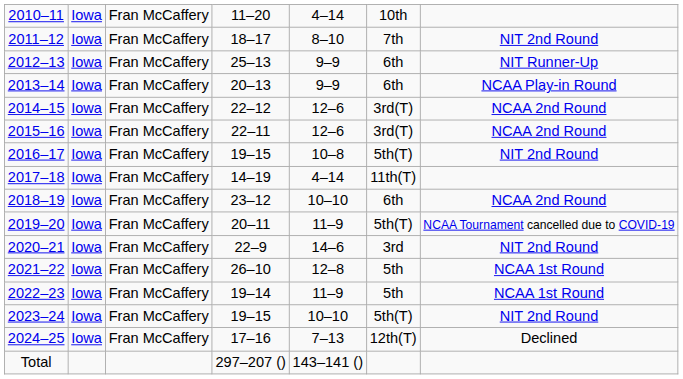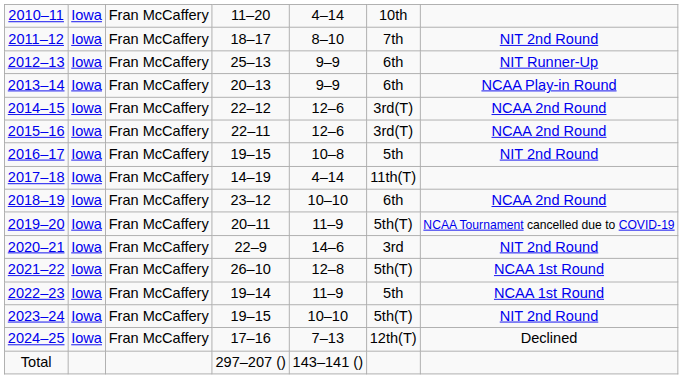2016–17 | column 6: 5th(T) -> 5th
2021–22 | column 6: 5th -> 5th(T)
